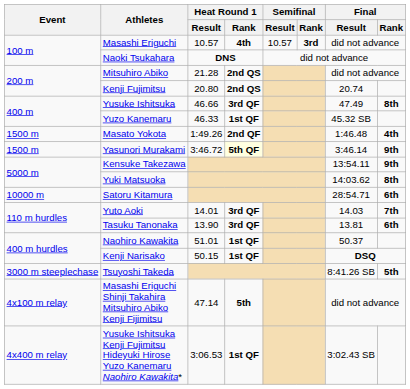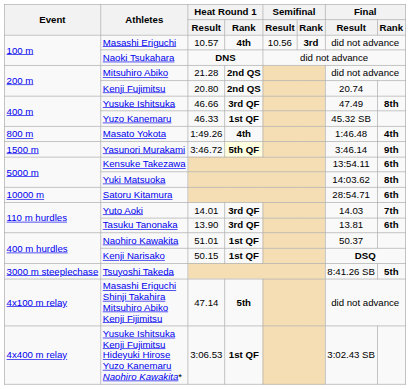Masashi Eriguchi | Semifinal / Result: 10.57 -> 10.56
Masato Yokota | Event: 1500 m -> 800 m
Masato Yokota | Heat Round 1 / Rank: 2nd QF -> 4th
Kensuke Takezawa | Final / Rank: 9th -> 6th
